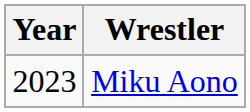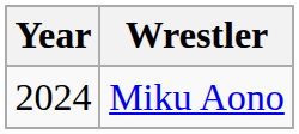Miku Aono | Year: 2023 -> 2024
